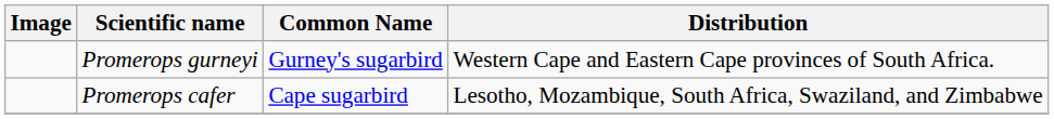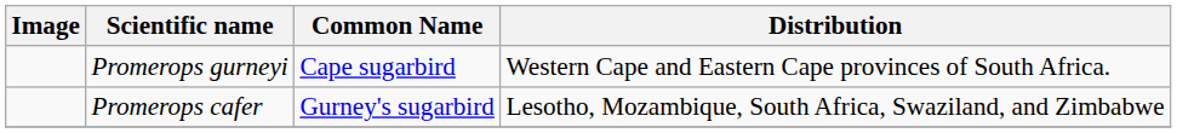Promerops gurneyi | Common Name: Gurney's sugarbird -> Cape sugarbird
Promerops cafer | Common Name: Cape sugarbird -> Gurney's sugarbird
